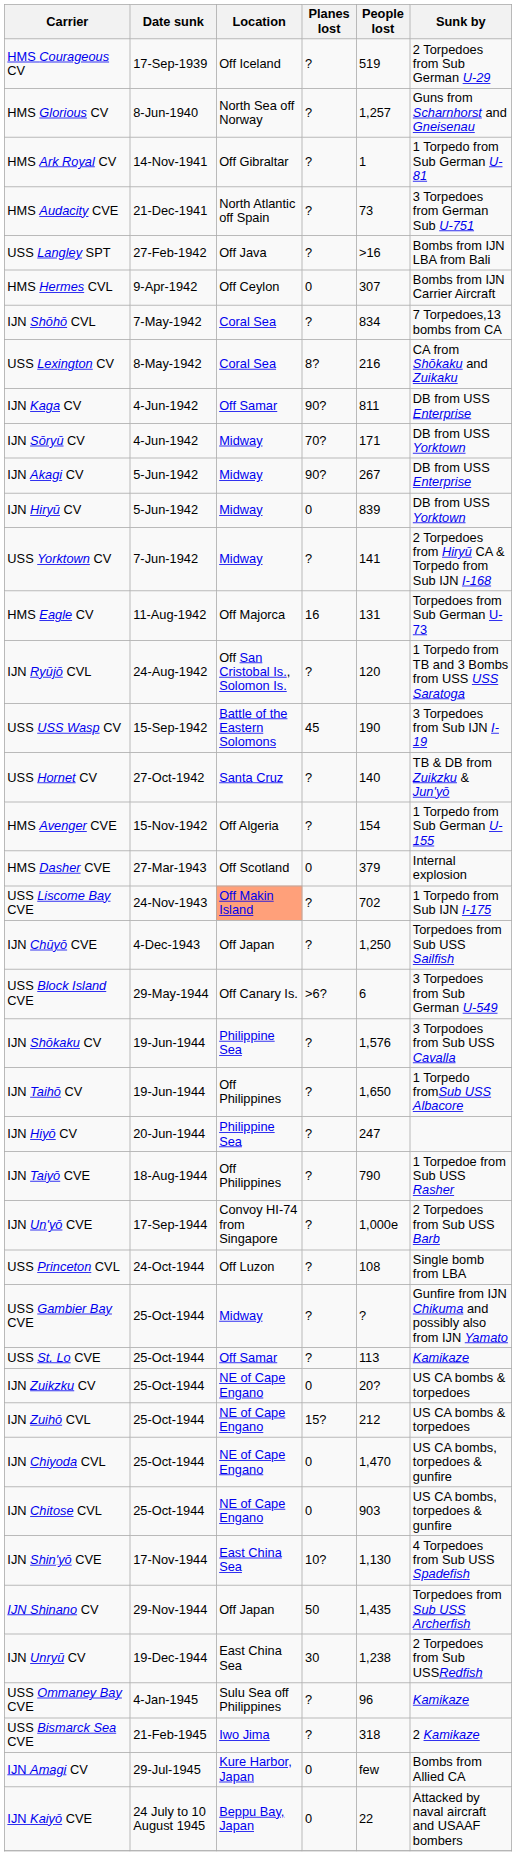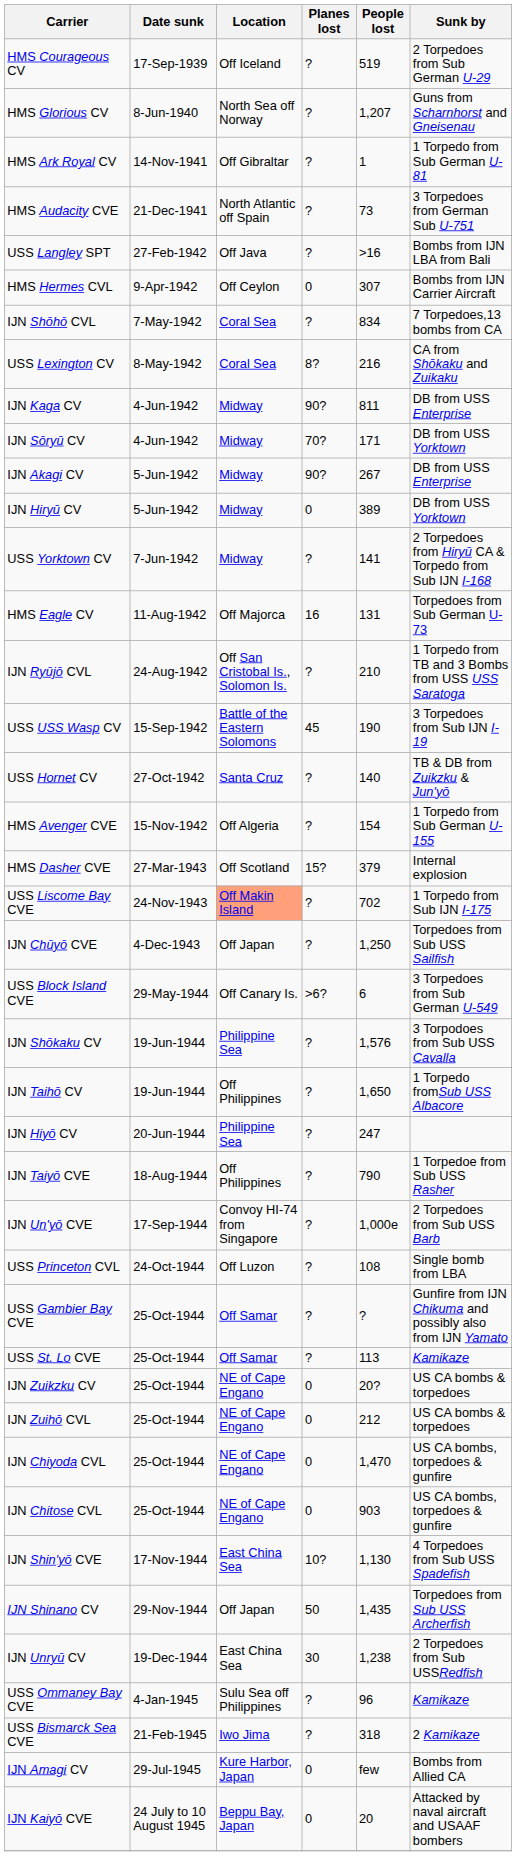HMS Glorious CV | People lost: 1,257 -> 1,207
IJN Kaga CV | Location: Off Samar -> Midway
IJN Hiryū CV | People lost: 839 -> 389
IJN Ryūjō CVL | People lost: 120 -> 210
HMS Dasher CVE | Planes lost: 0 -> 15?
USS Gambier Bay CVE | Location: Midway -> Off Samar
IJN Zuihō CVL | Planes lost: 15? -> 0
IJN Kaiyō CVE | People lost: 22 -> 20
